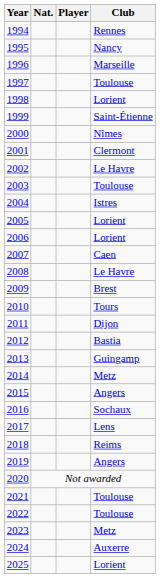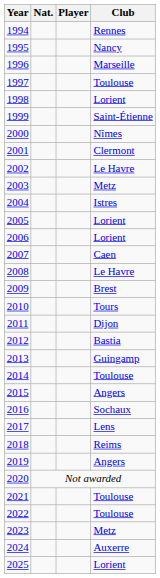2003 | Club: Toulouse -> Metz
2014 | Club: Metz -> Toulouse
